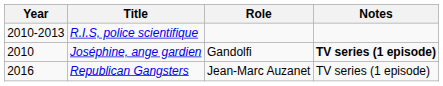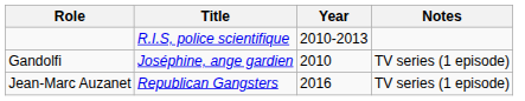columns swapped: Year <-> Role
Joséphine, ange gardien | Notes: bold -> normal
